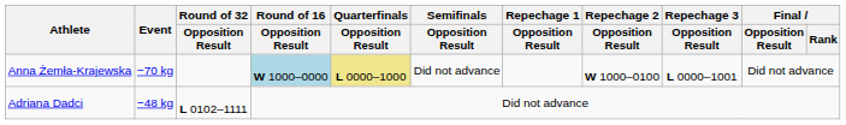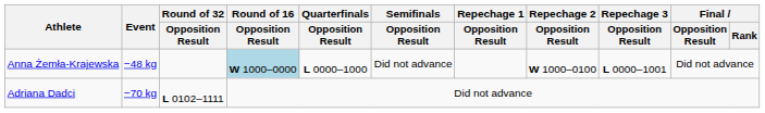Anna Żemła-Krajewska | Event: −70 kg -> −48 kg
Anna Żemła-Krajewska | Quarterfinals / Opposition Result: khaki background -> no background
Adriana Dadci | Event: −48 kg -> −70 kg
